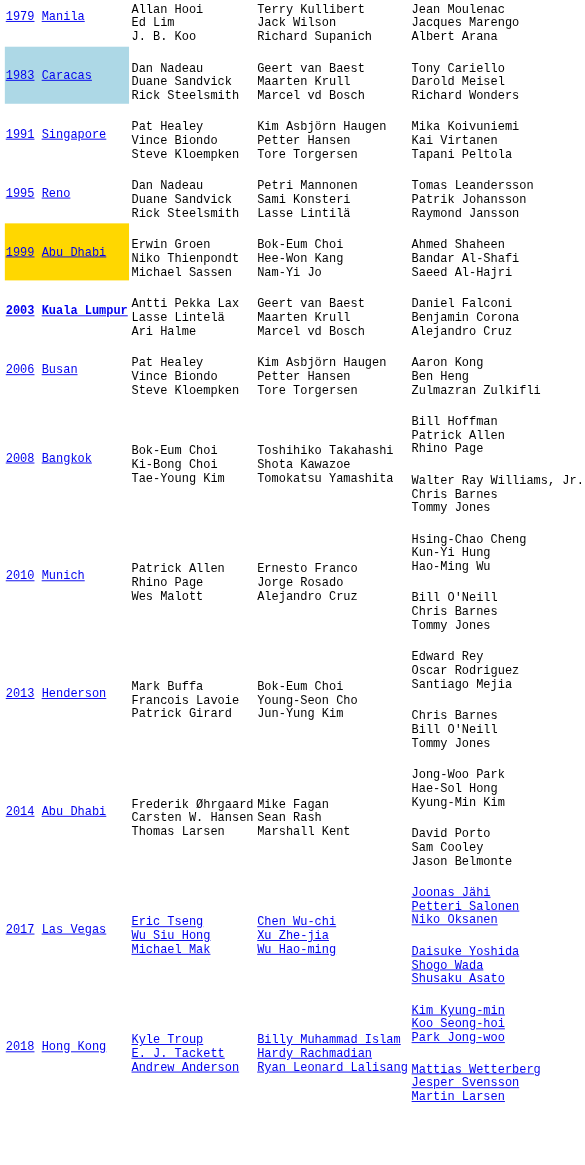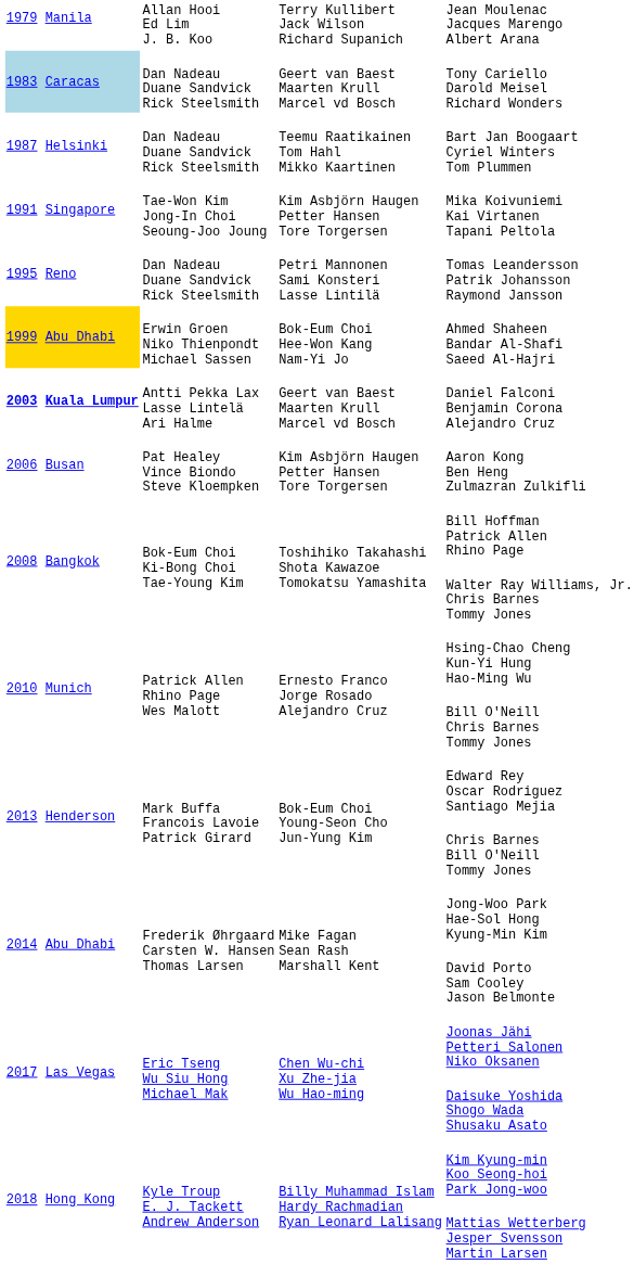+ row: 1987 Helsinki | Dan Nadeau Duane Sandvick Rick Steelsmith | Teemu Raatikainen Tom Hahl Mikko Kaartinen | Bart Jan Boogaart Cyriel Winters Tom Plummen
Mika Koivuniemi Kai Virtanen Tapani Peltola | column 2: Pat Healey Vince Biondo Steve Kloempken -> Tae-Won Kim Jong-In Choi Seoung-Joo Joung
